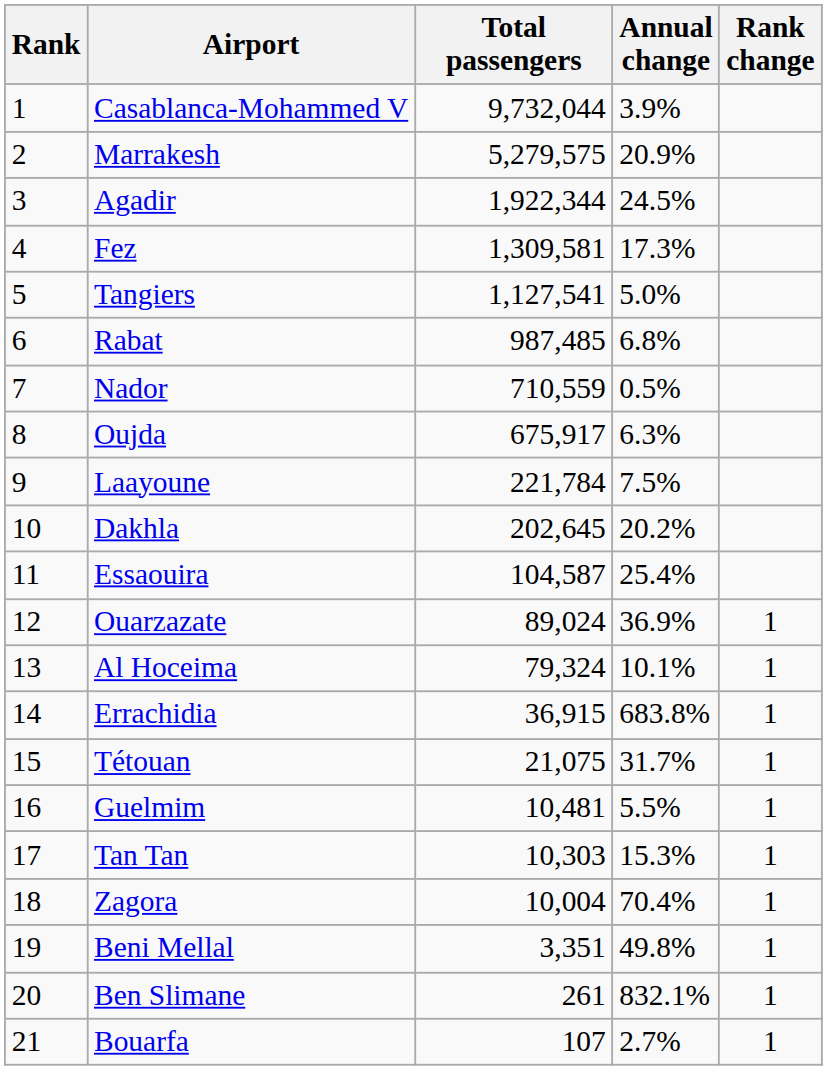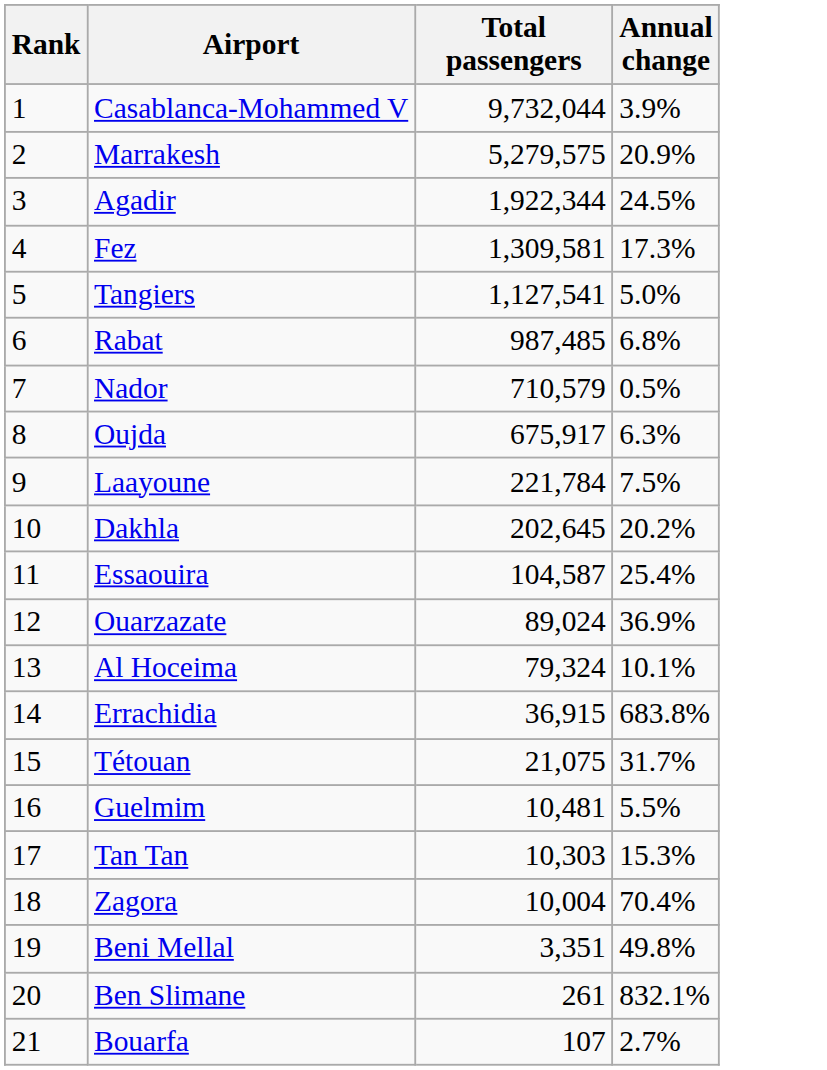- column: Rank change | 1 | 1 | 1 | 1 | 1 | 1 | 1 | 1 | 1 | 1
Nador | Total passengers: 710,559 -> 710,579
